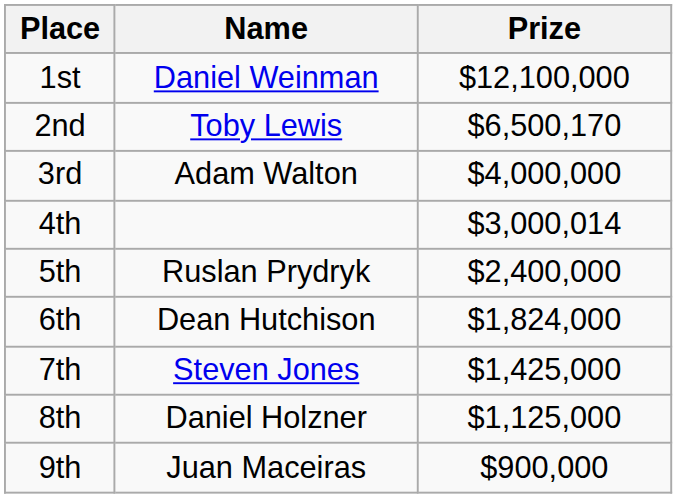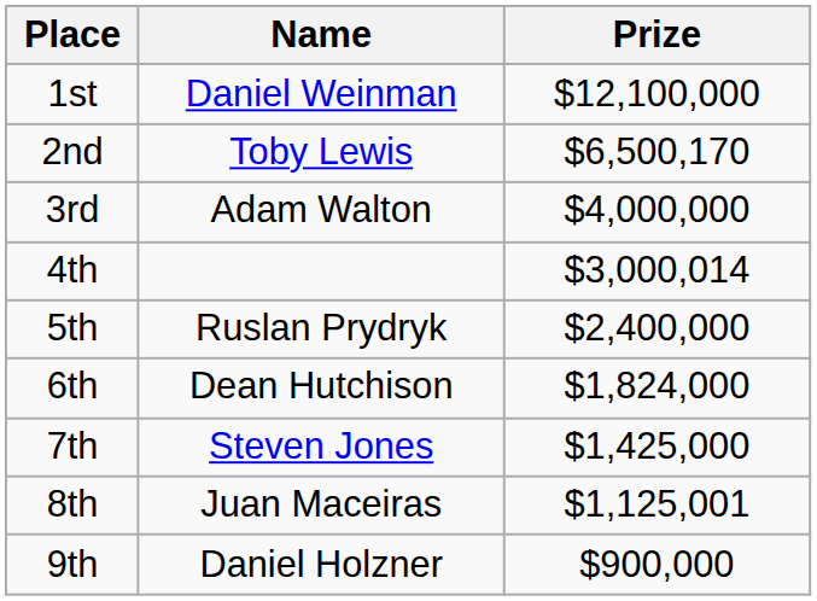8th | Name: Daniel Holzner -> Juan Maceiras
8th | Prize: $1,125,000 -> $1,125,001
9th | Name: Juan Maceiras -> Daniel Holzner
